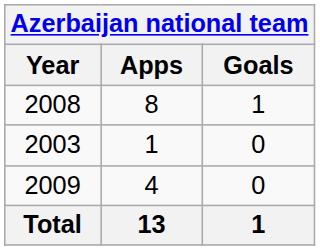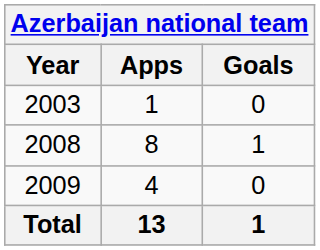rows swapped: 2003 <-> 2008
